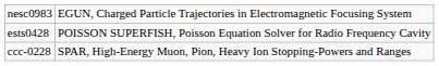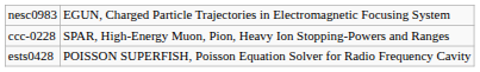rows swapped: ests0428 <-> ccc-0228
